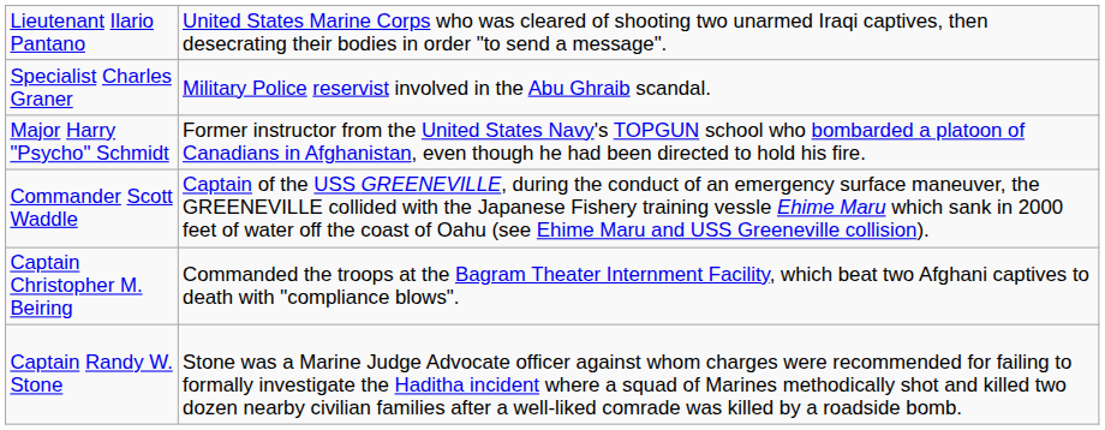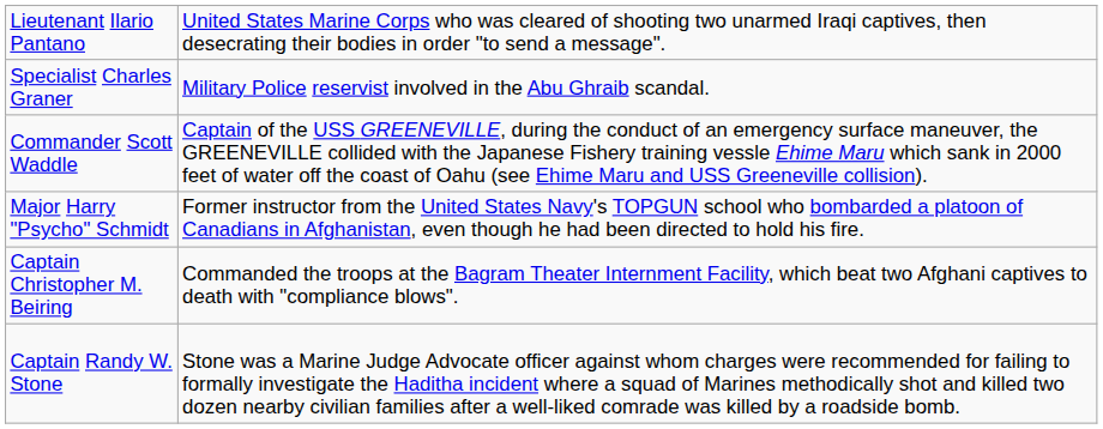rows swapped: Major Harry "Psycho" Schmidt <-> Commander Scott Waddle
